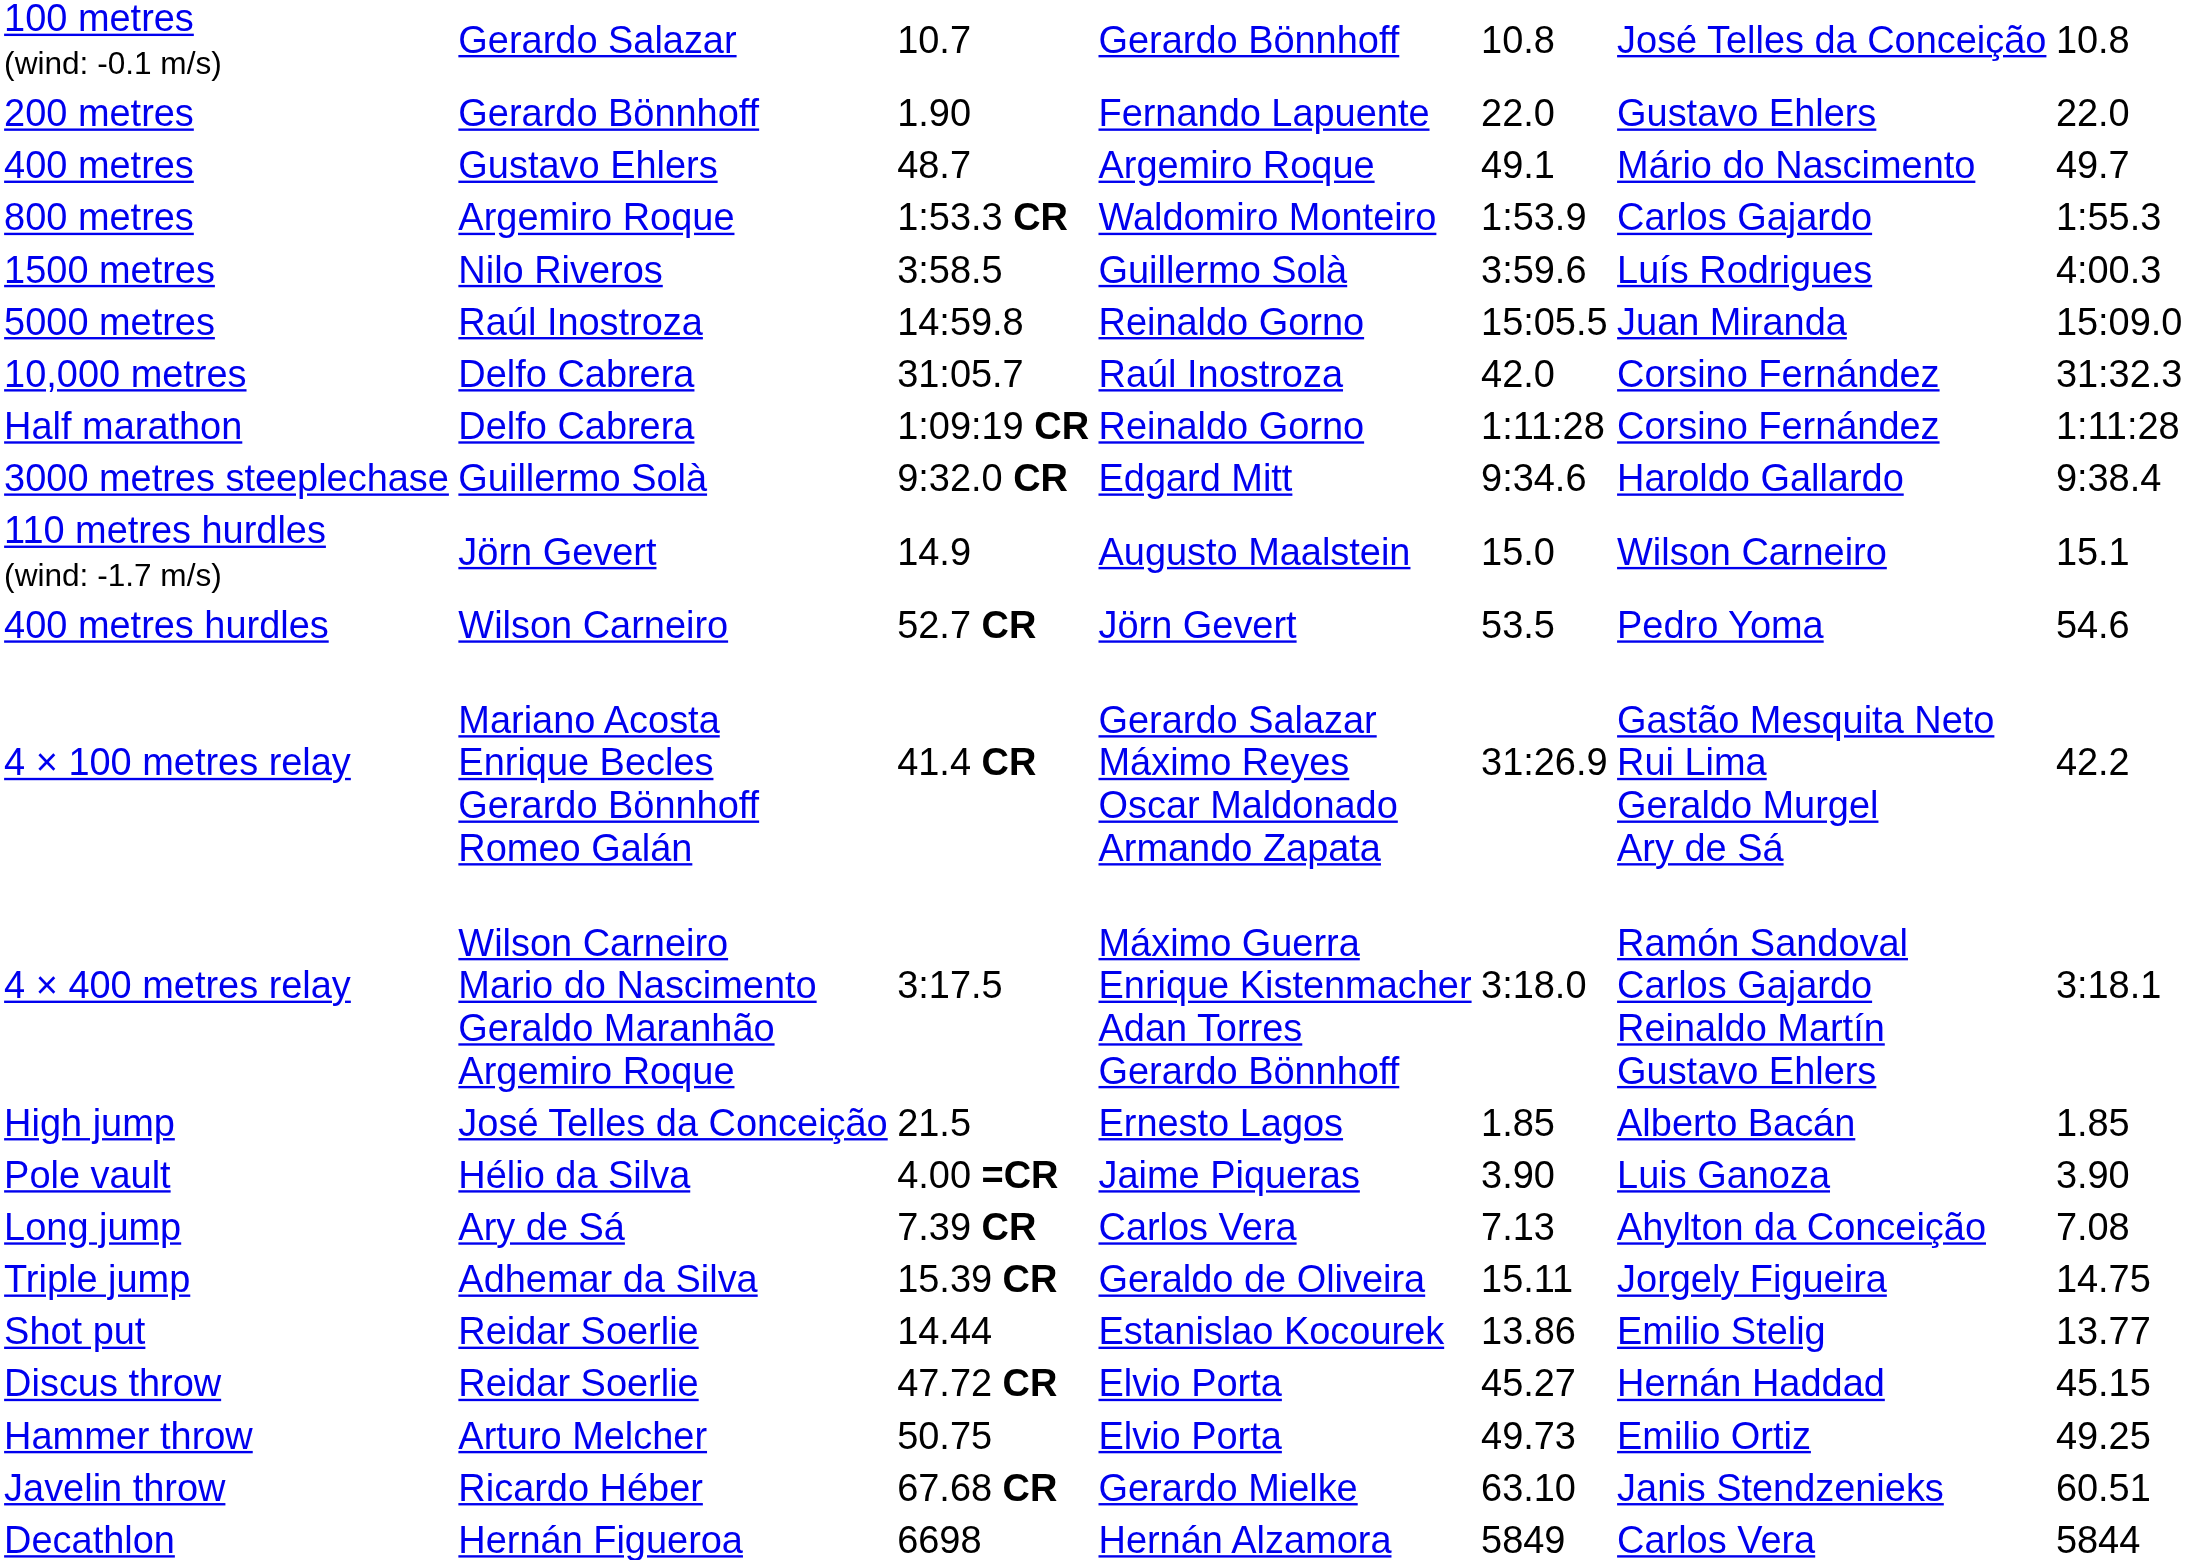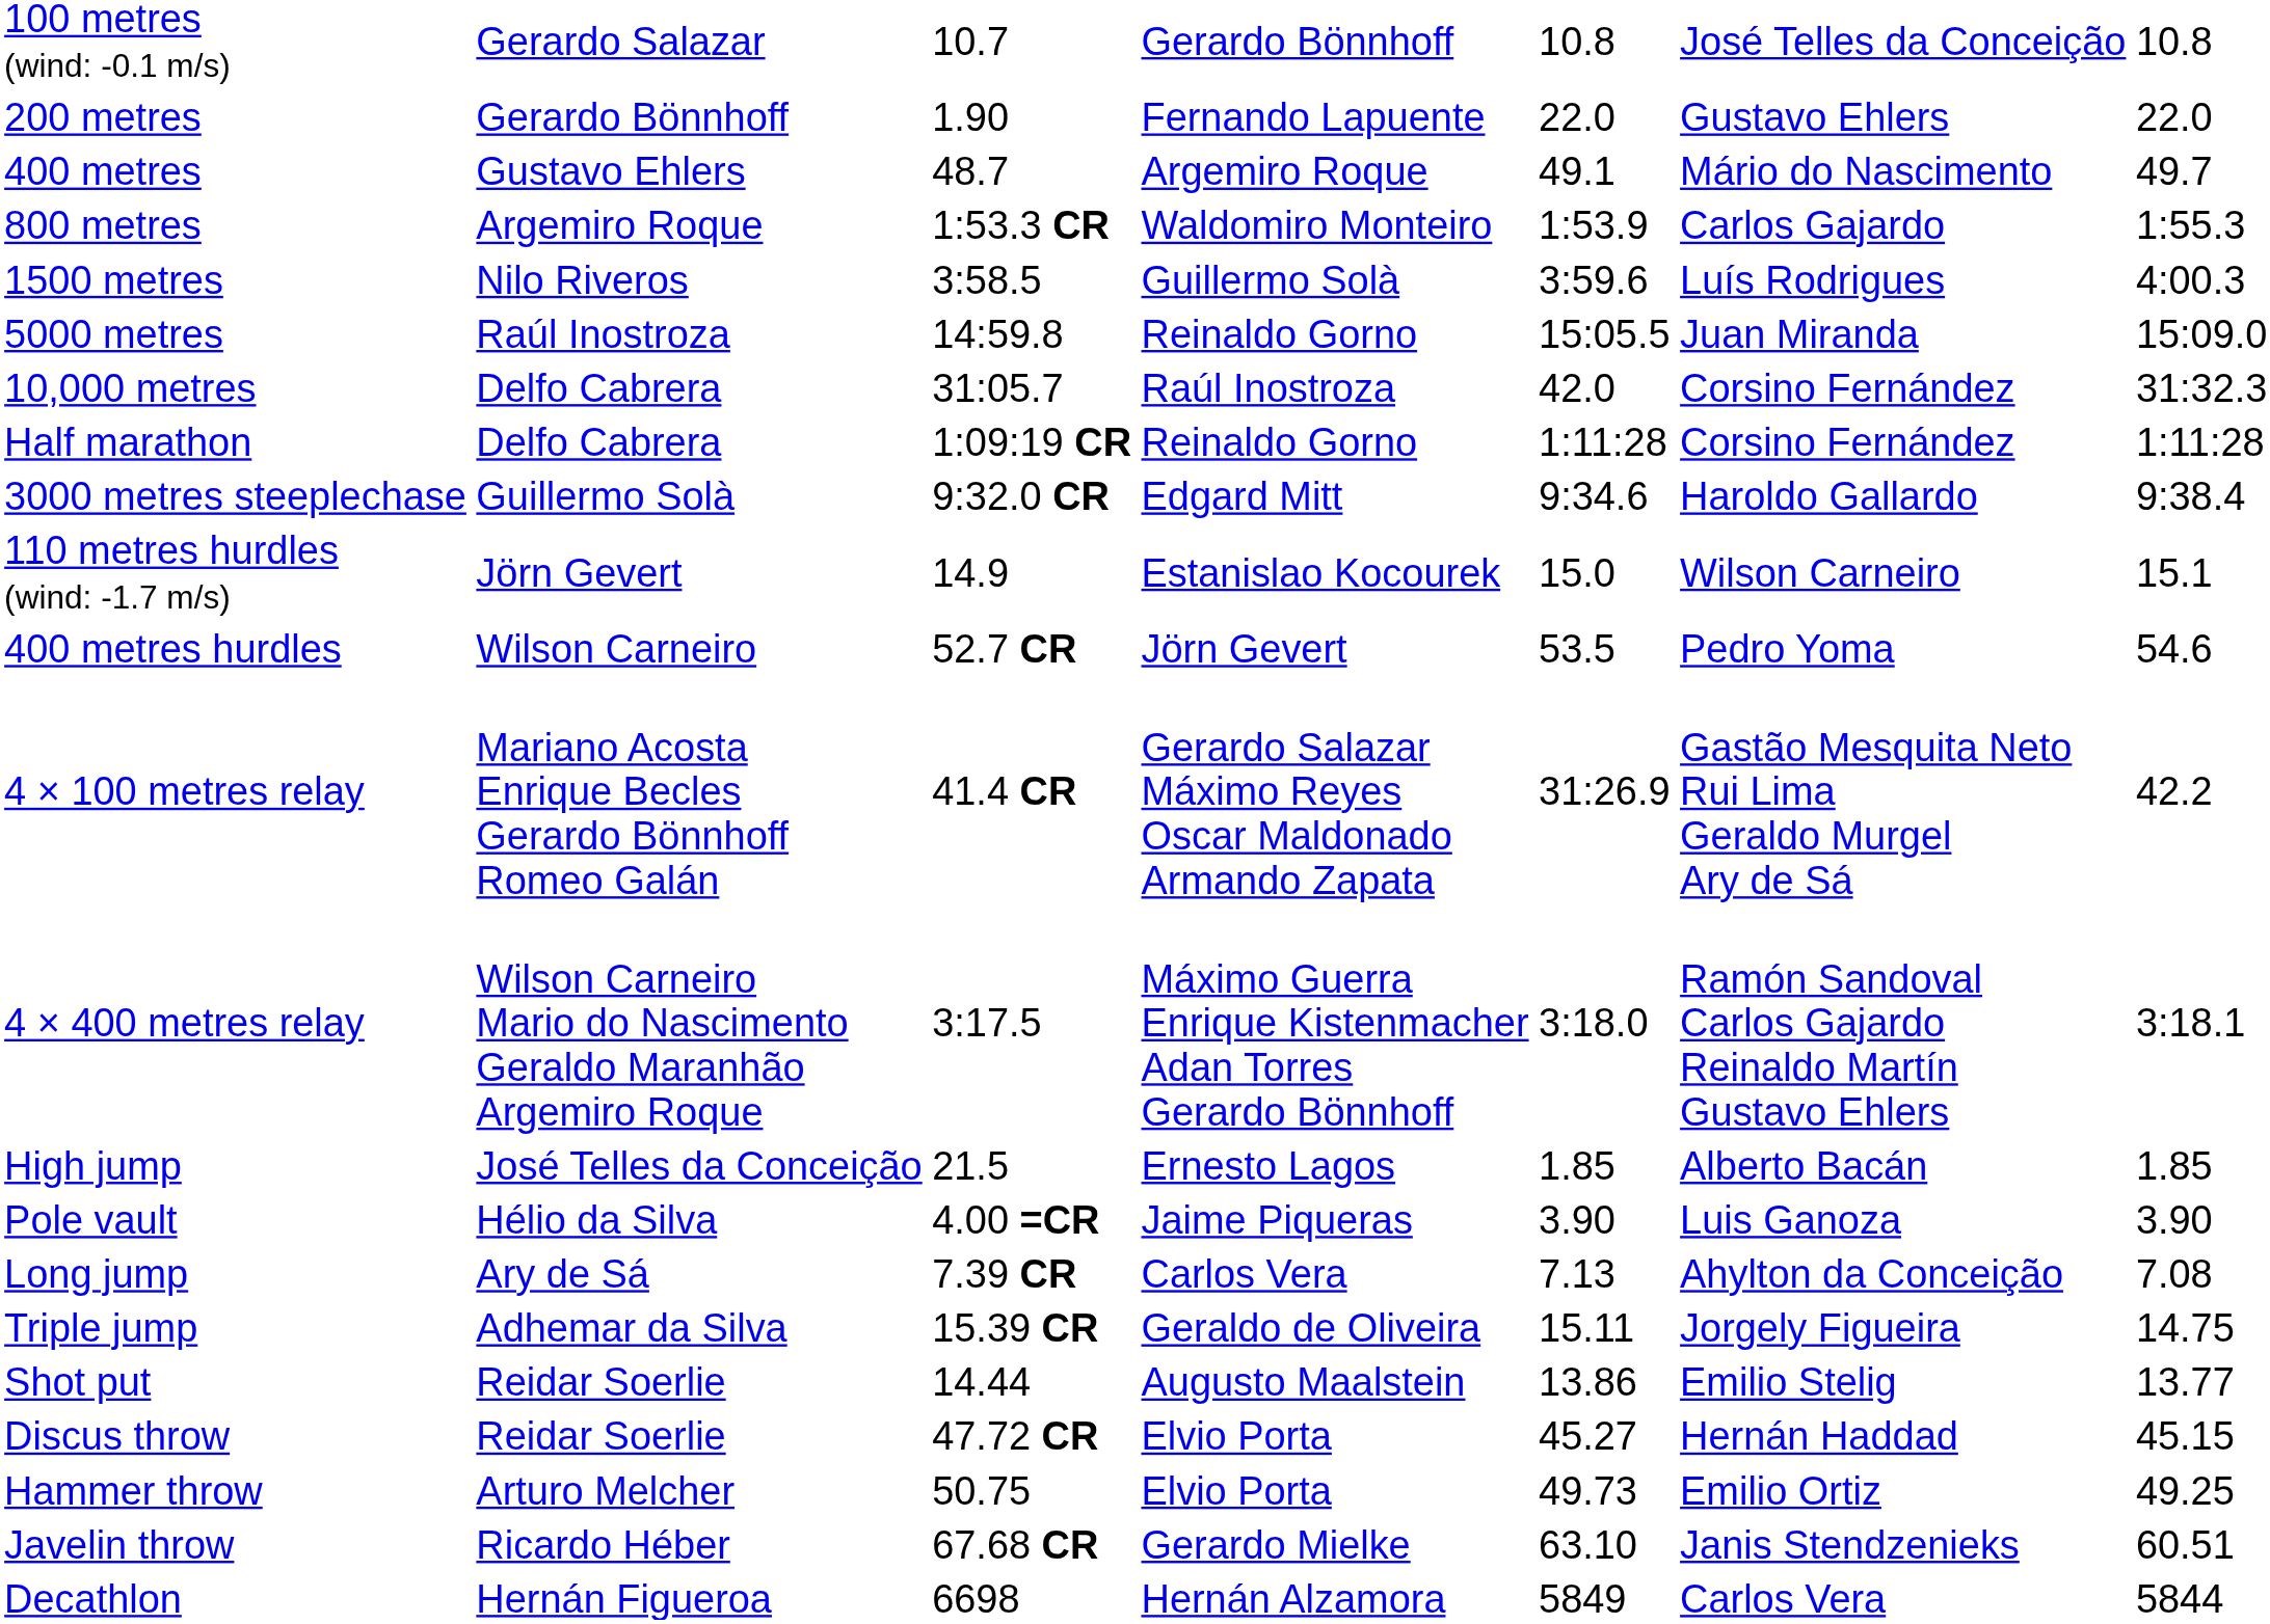110 metres hurdles (wind: -1.7 m/s) | column 4: Augusto Maalstein -> Estanislao Kocourek
Shot put | column 4: Estanislao Kocourek -> Augusto Maalstein
